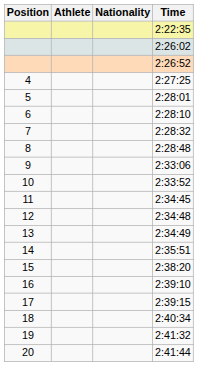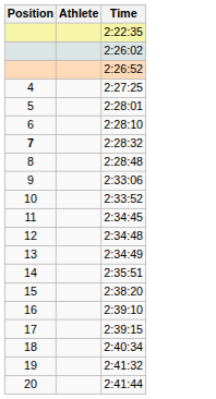- column: Nationality
2:28:32 | Position: normal -> bold
